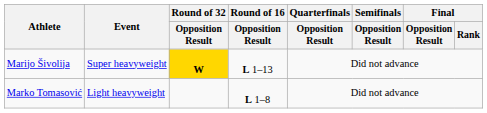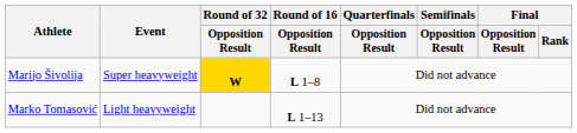Marijo Šivolija | Round of 16 / Opposition Result: L 1–13 -> L 1–8
Marko Tomasović | Round of 16 / Opposition Result: L 1–8 -> L 1–13
